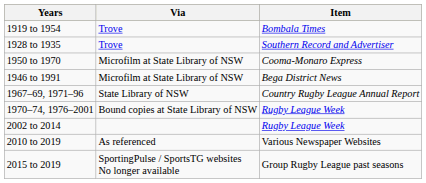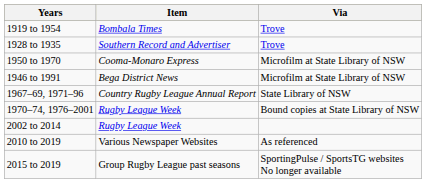columns swapped: Item <-> Via
